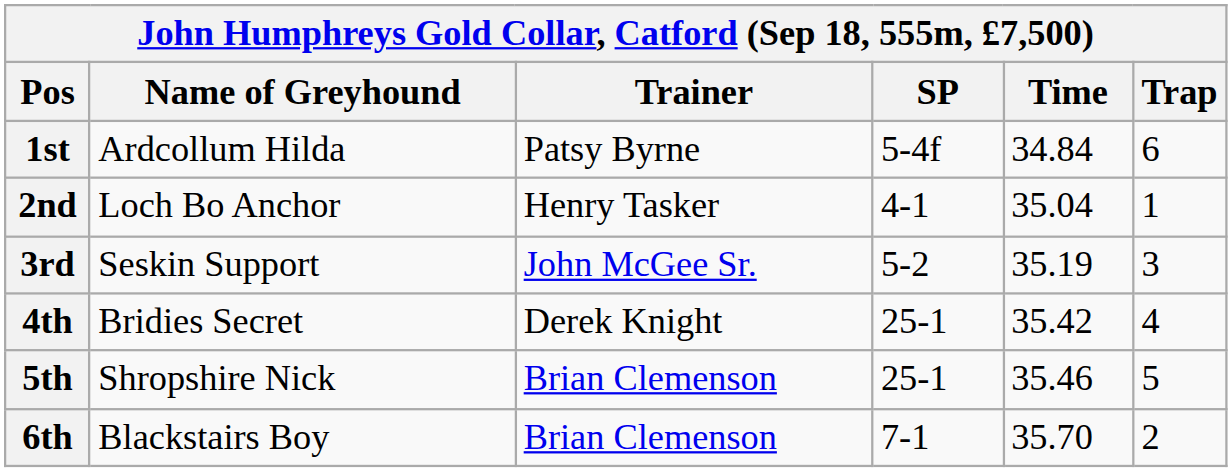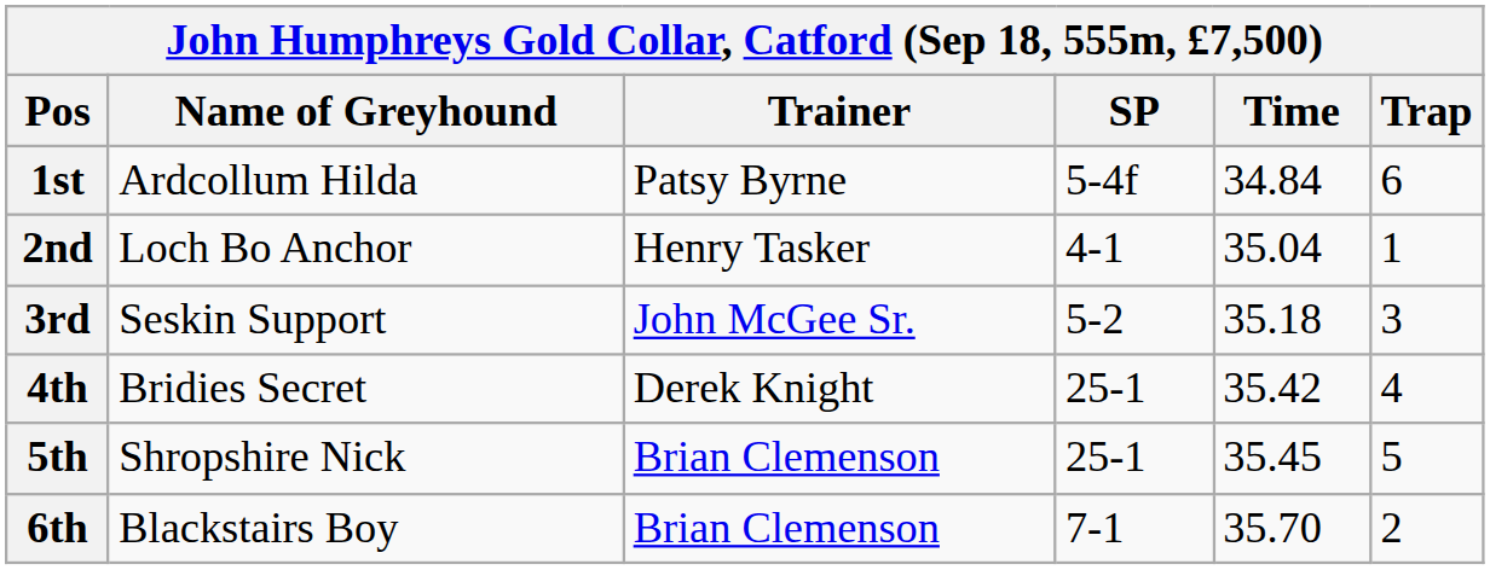3rd | Time: 35.19 -> 35.18
5th | Time: 35.46 -> 35.45
